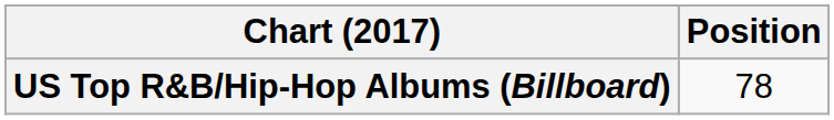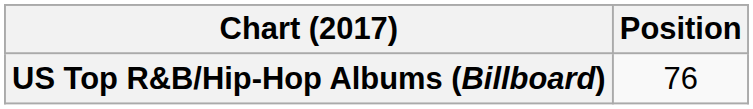US Top R&B/Hip-Hop Albums (Billboard) | Position: 78 -> 76
